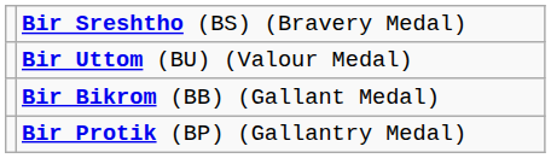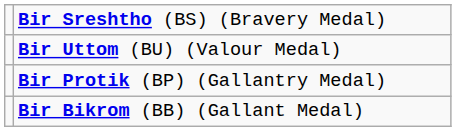rows swapped: Bir Bikrom (BB) (Gallant Medal) <-> Bir Protik (BP) (Gallantry Medal)
